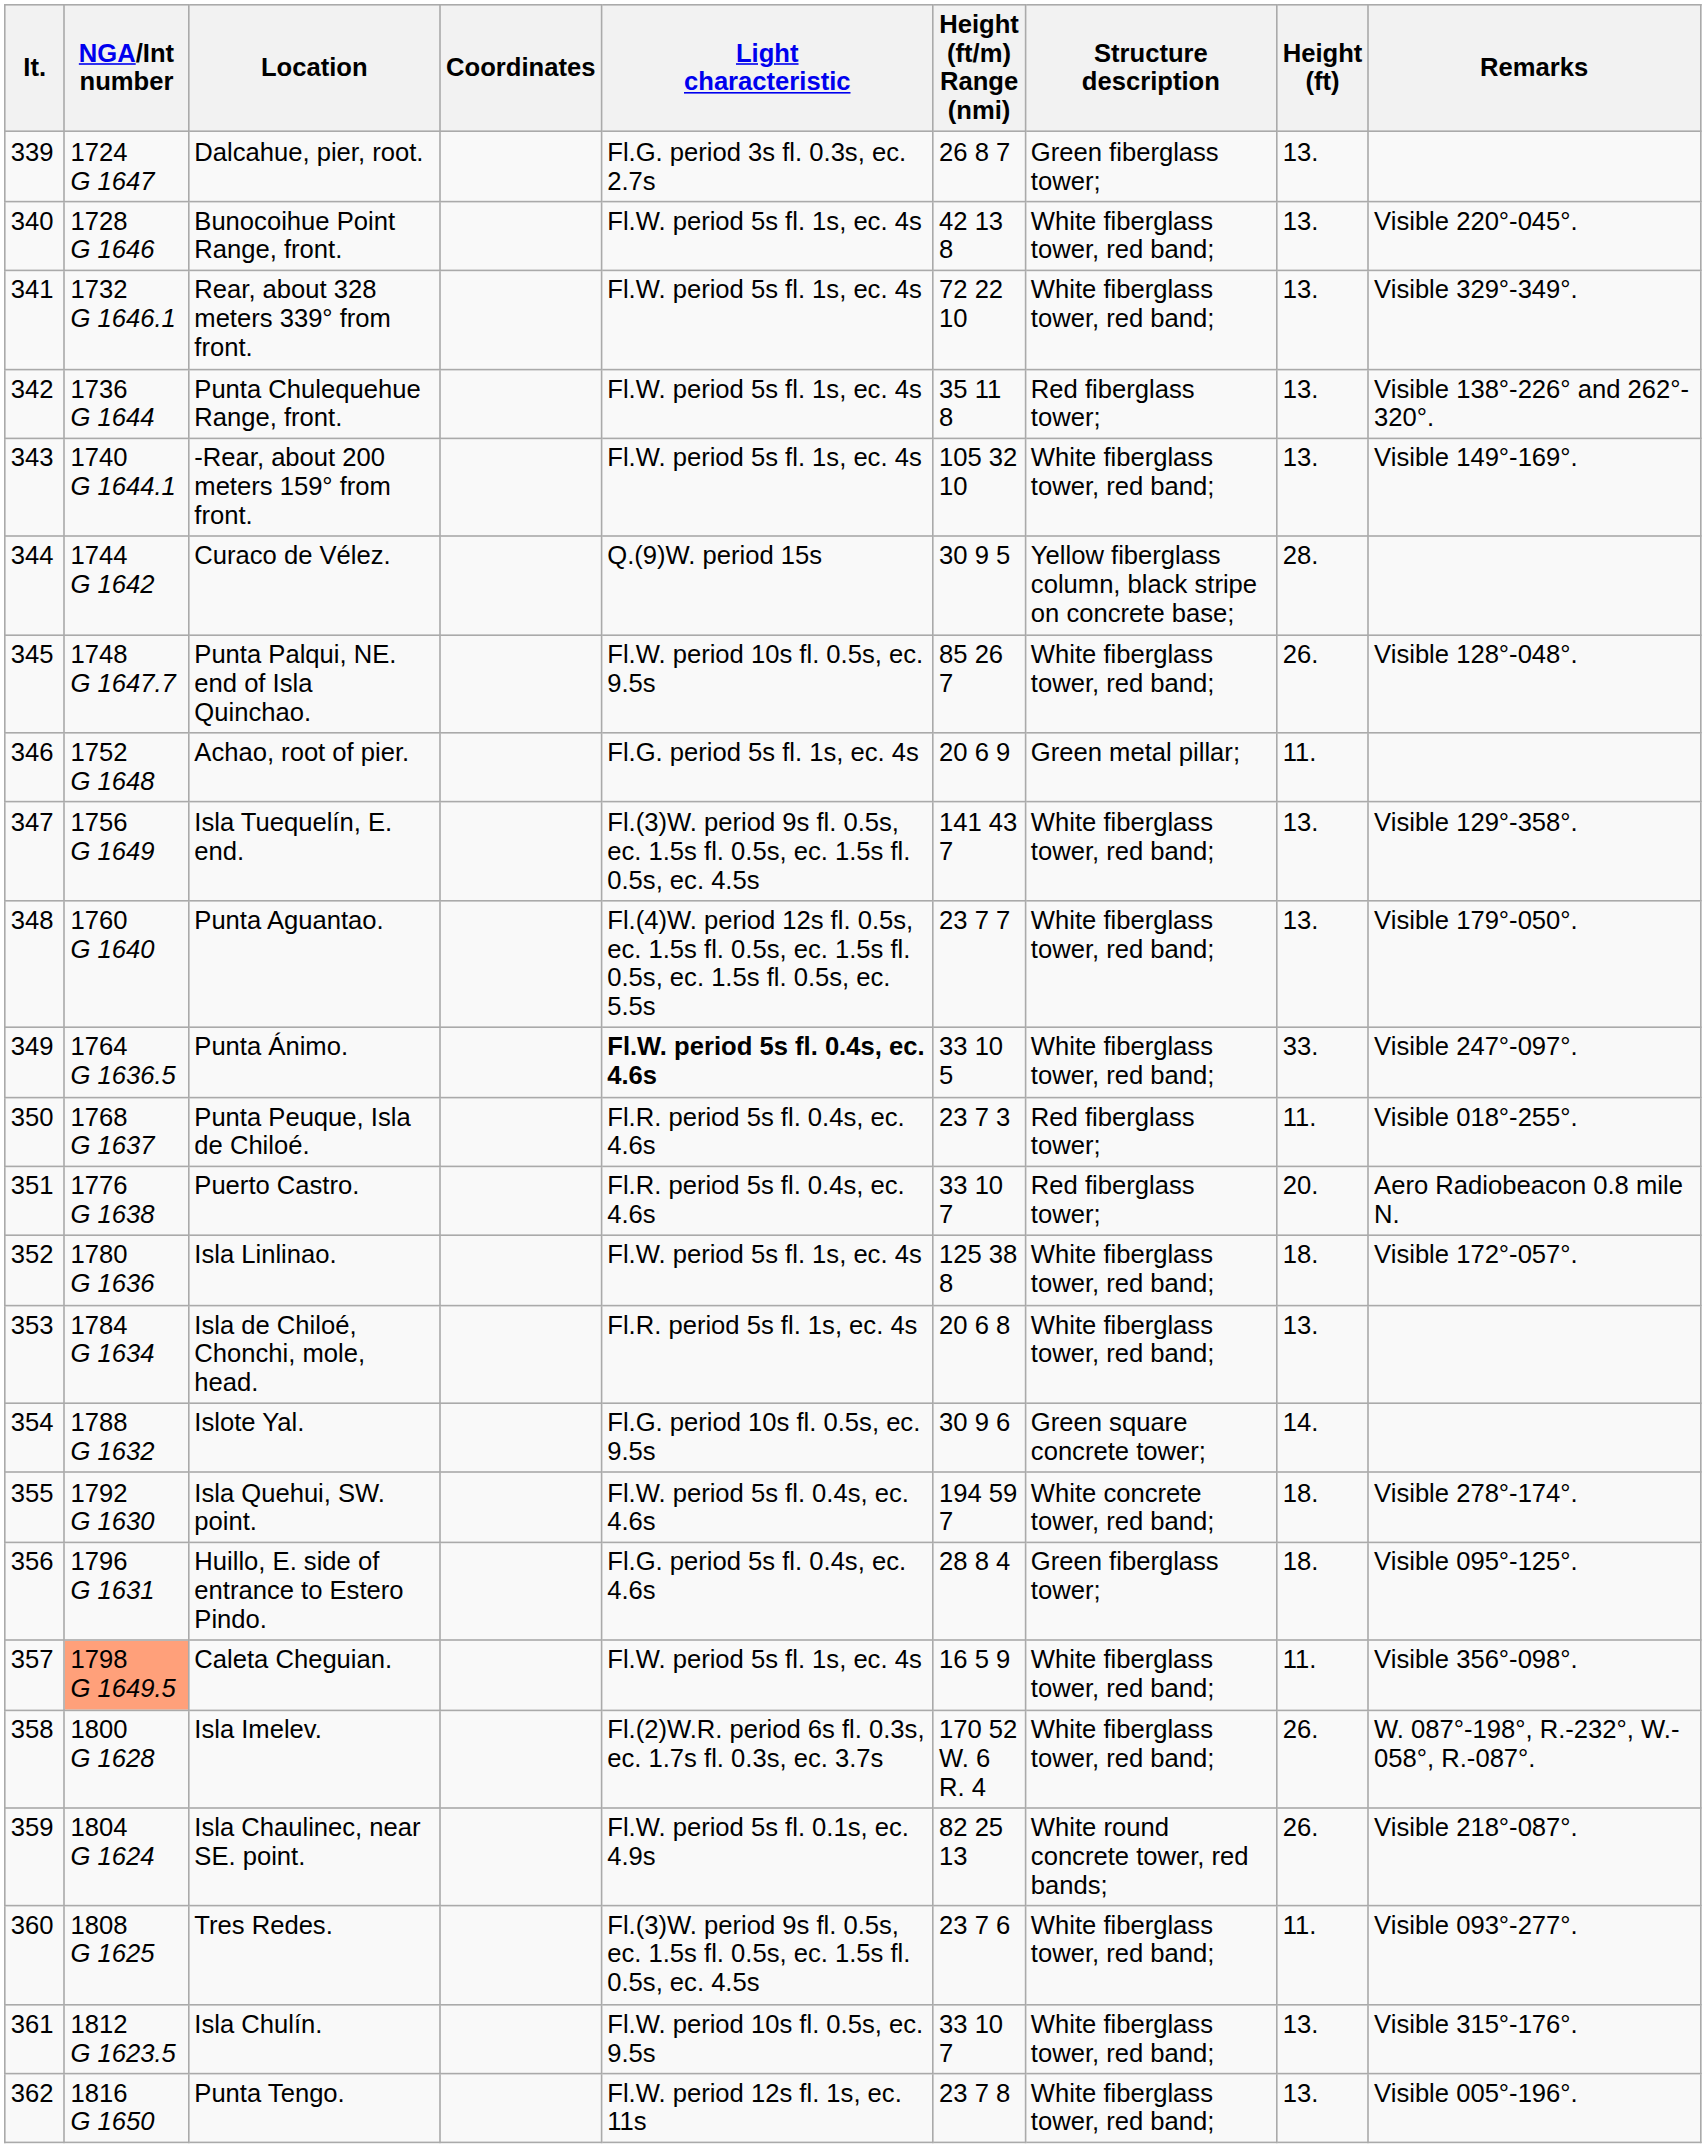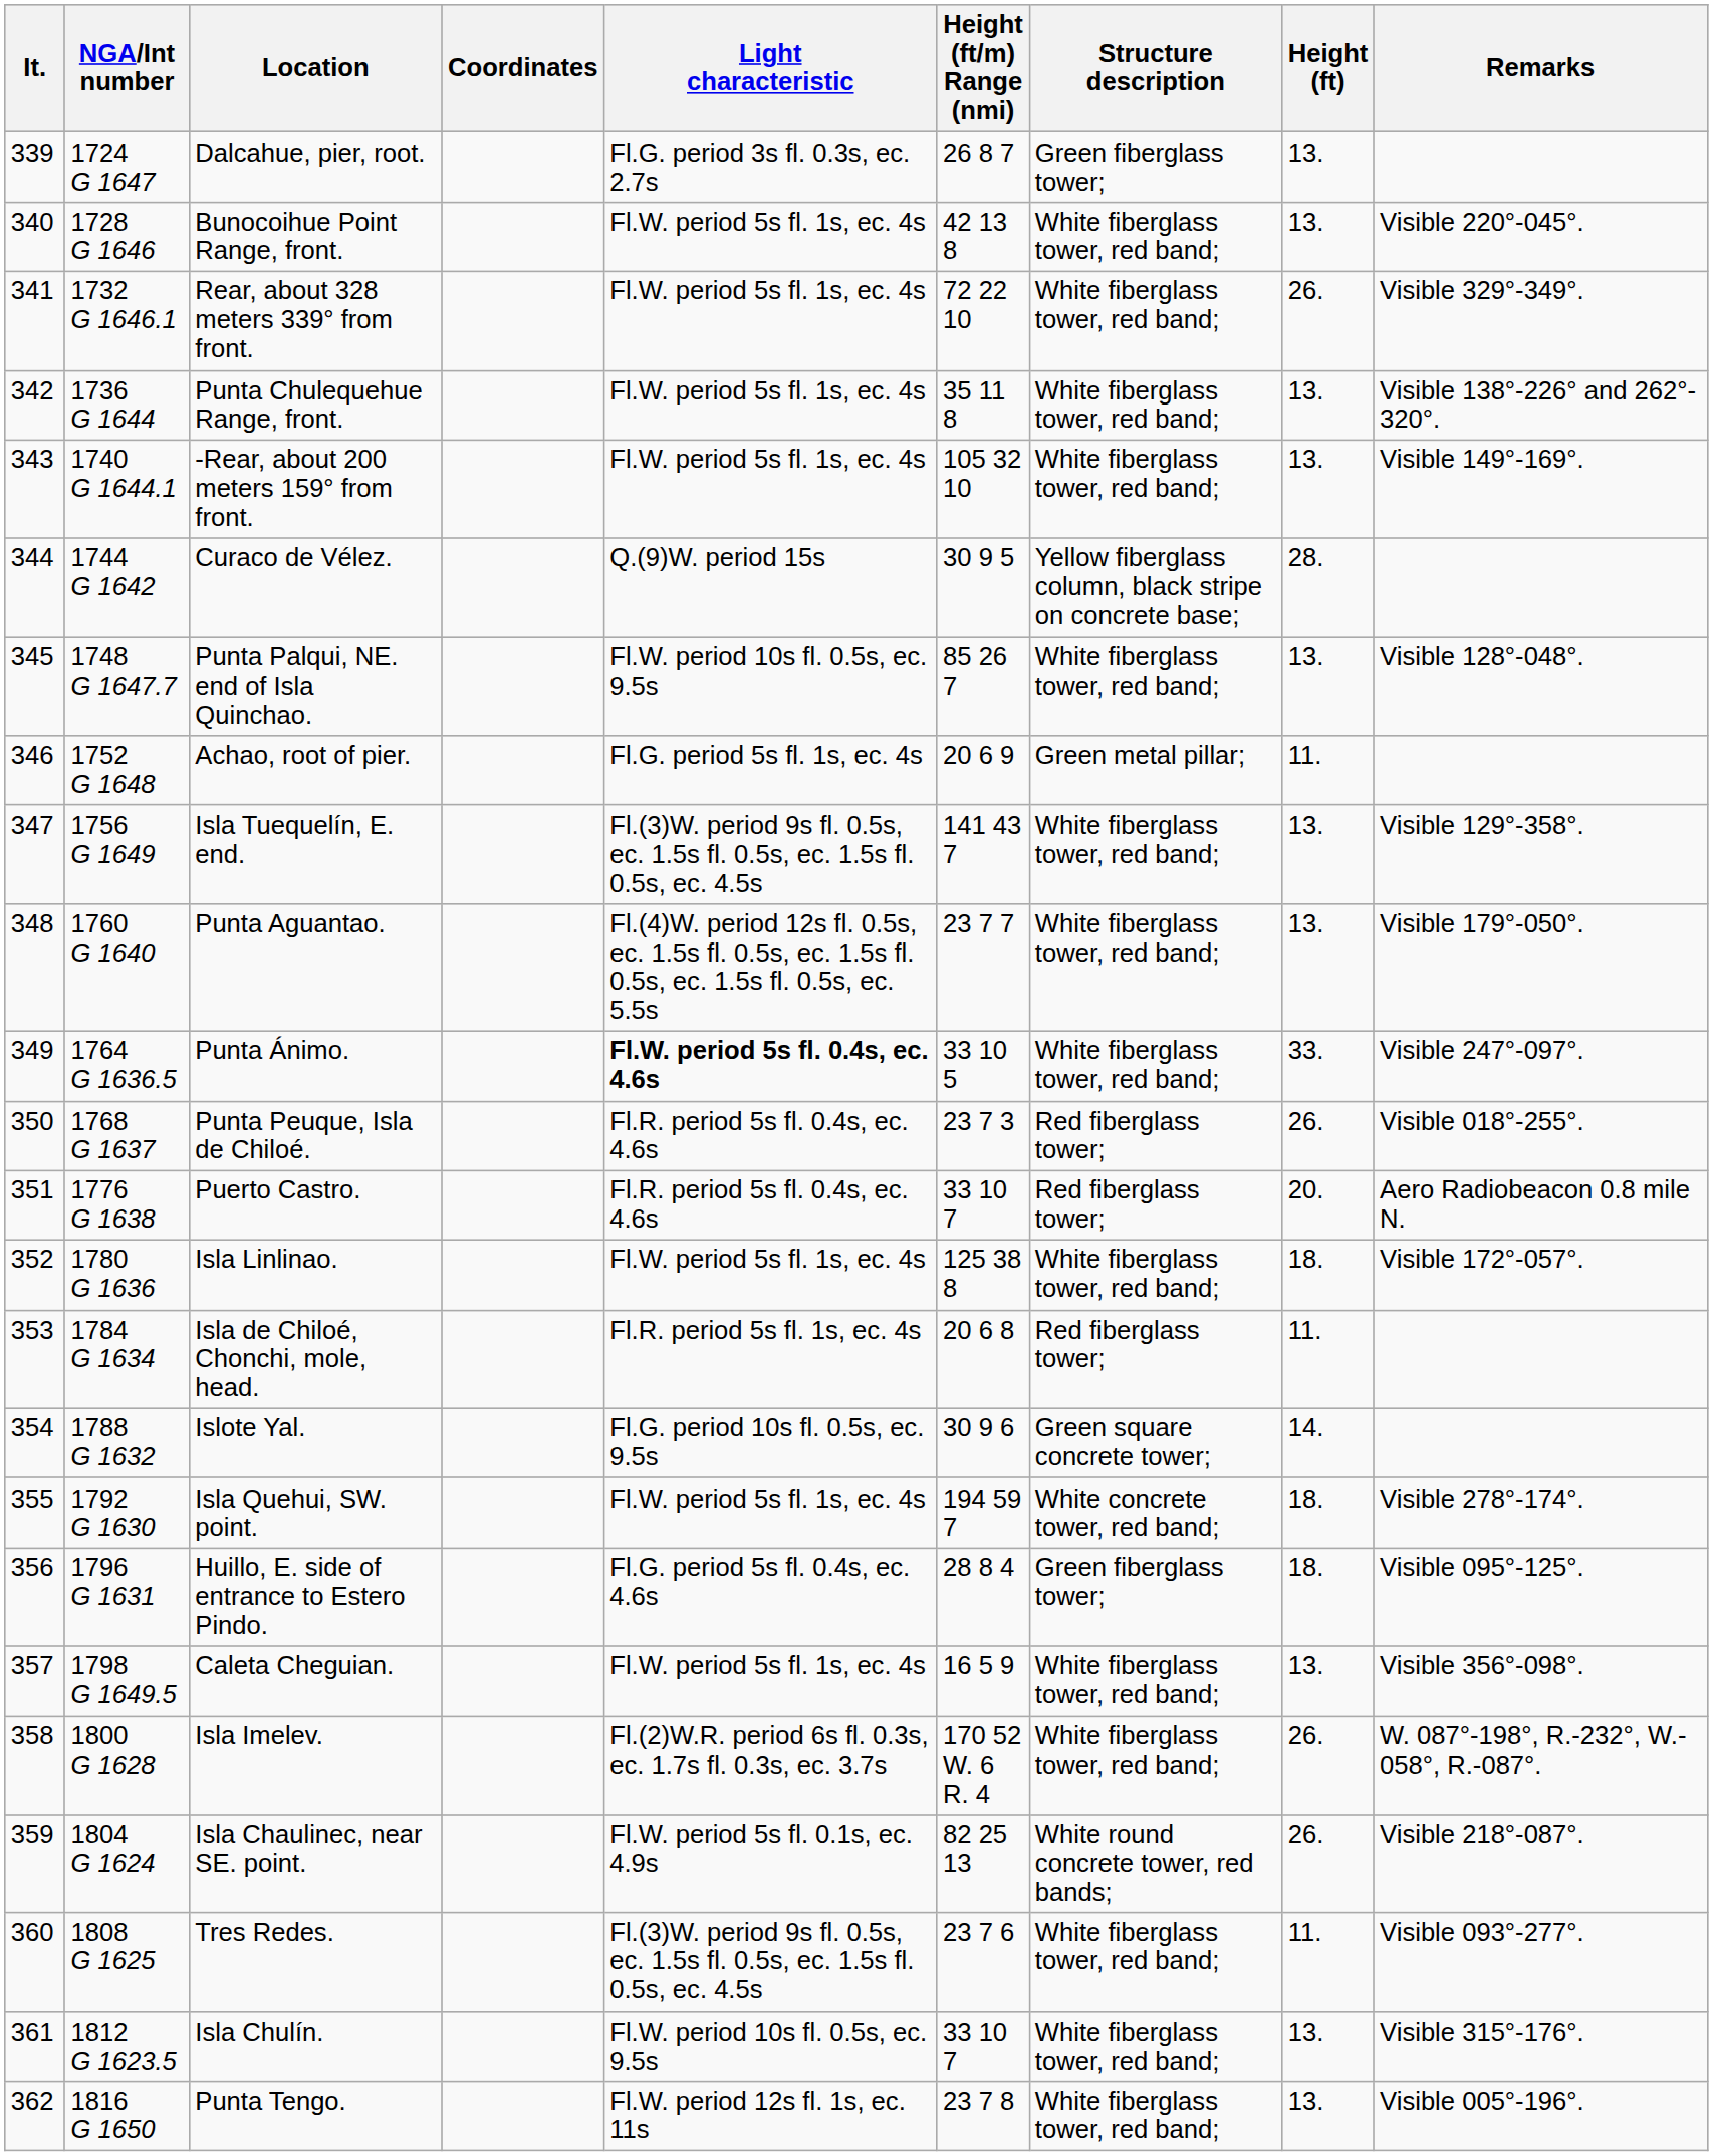Rear, about 328 meters 339° from front. | Height (ft): 13. -> 26.
Punta Chulequehue Range, front. | Structure description: Red fiberglass tower; -> White fiberglass tower, red band;
Punta Palqui, NE. end of Isla Quinchao. | Height (ft): 26. -> 13.
Punta Peuque, Isla de Chiloé. | Height (ft): 11. -> 26.
Isla de Chiloé, Chonchi, mole, head. | Structure description: White fiberglass tower, red band; -> Red fiberglass tower;
Isla de Chiloé, Chonchi, mole, head. | Height (ft): 13. -> 11.
Isla Quehui, SW. point. | Light characteristic: Fl.W. period 5s fl. 0.4s, ec. 4.6s -> Fl.W. period 5s fl. 1s, ec. 4s
Caleta Cheguian. | NGA/Int number: lightsalmon background -> no background
Caleta Cheguian. | Height (ft): 11. -> 13.
